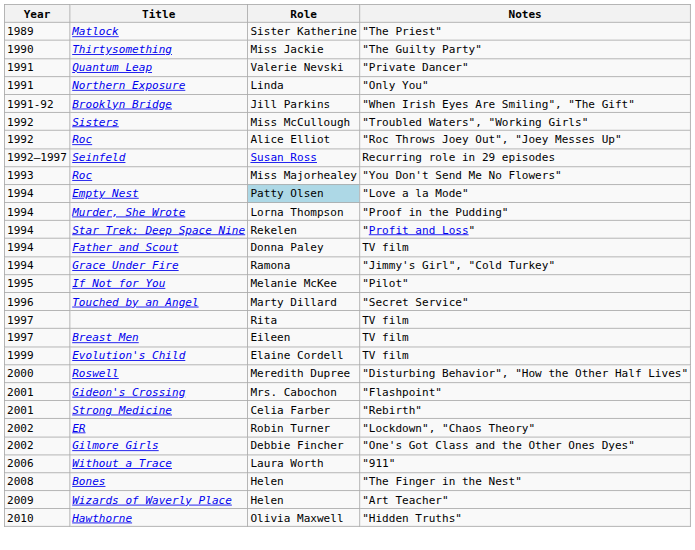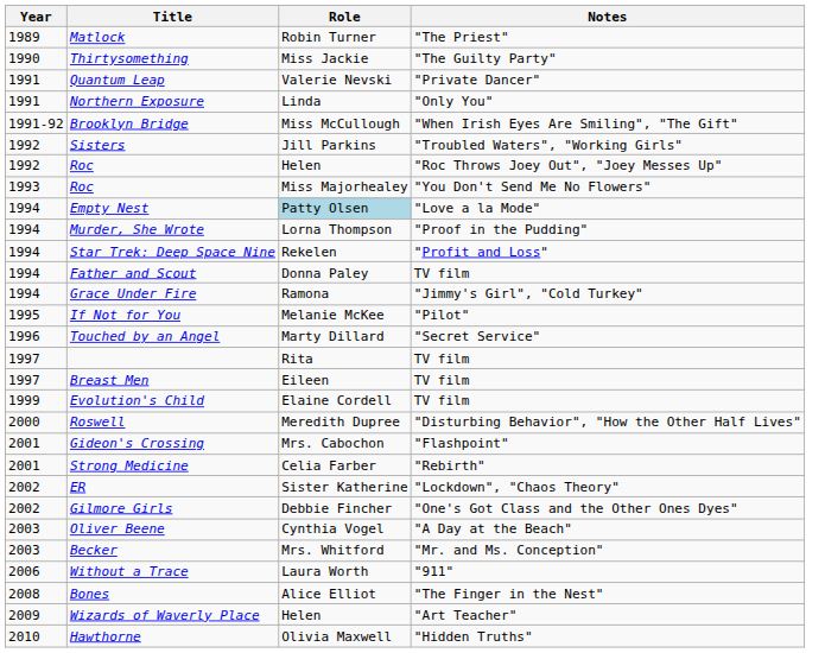Matlock | Role: Sister Katherine -> Robin Turner
Brooklyn Bridge | Role: Jill Parkins -> Miss McCullough
Sisters | Role: Miss McCullough -> Jill Parkins
Roc / "Roc Throws Joey Out", "Joey Messes Up" | Role: Alice Elliot -> Helen
- row: 1992–1997 | Seinfeld | Susan Ross | Recurring role in 29 episodes
ER | Role: Robin Turner -> Sister Katherine
+ row: 2003 | Oliver Beene | Cynthia Vogel | "A Day at the Beach"
+ row: 2003 | Becker | Mrs. Whitford | "Mr. and Ms. Conception"
Bones | Role: Helen -> Alice Elliot
